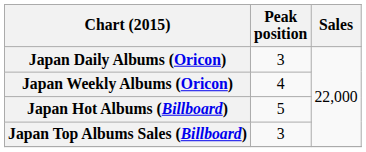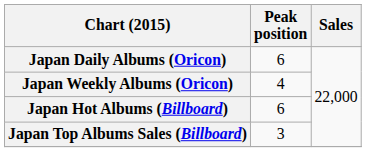Japan Daily Albums (Oricon) | Peak position: 3 -> 6
Japan Hot Albums (Billboard) | Peak position: 5 -> 6
